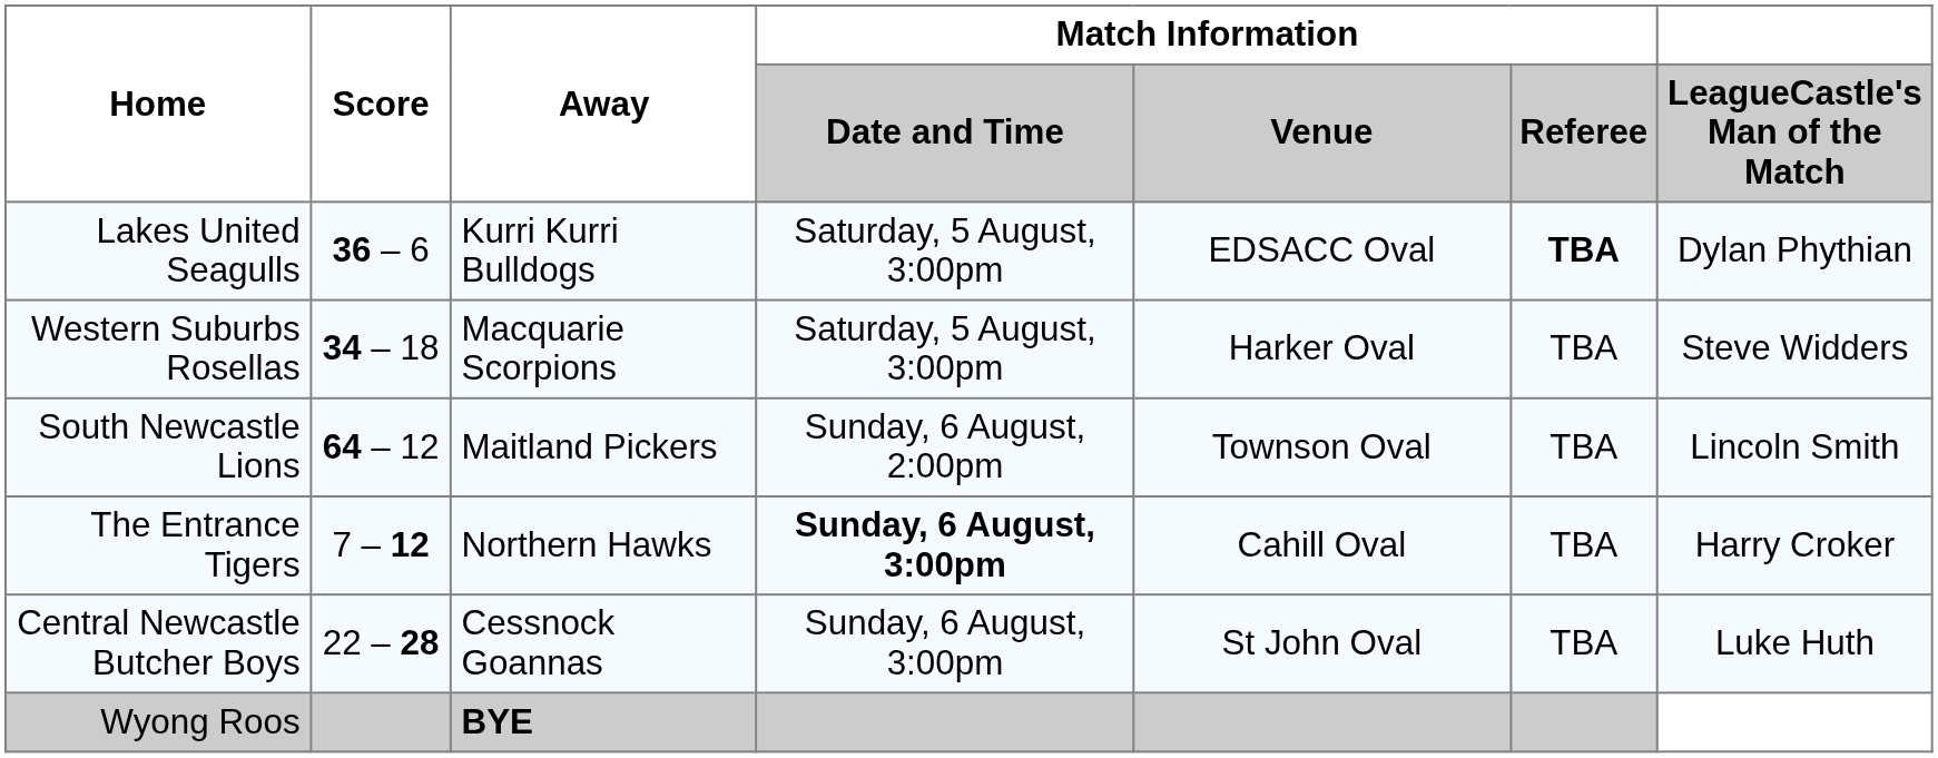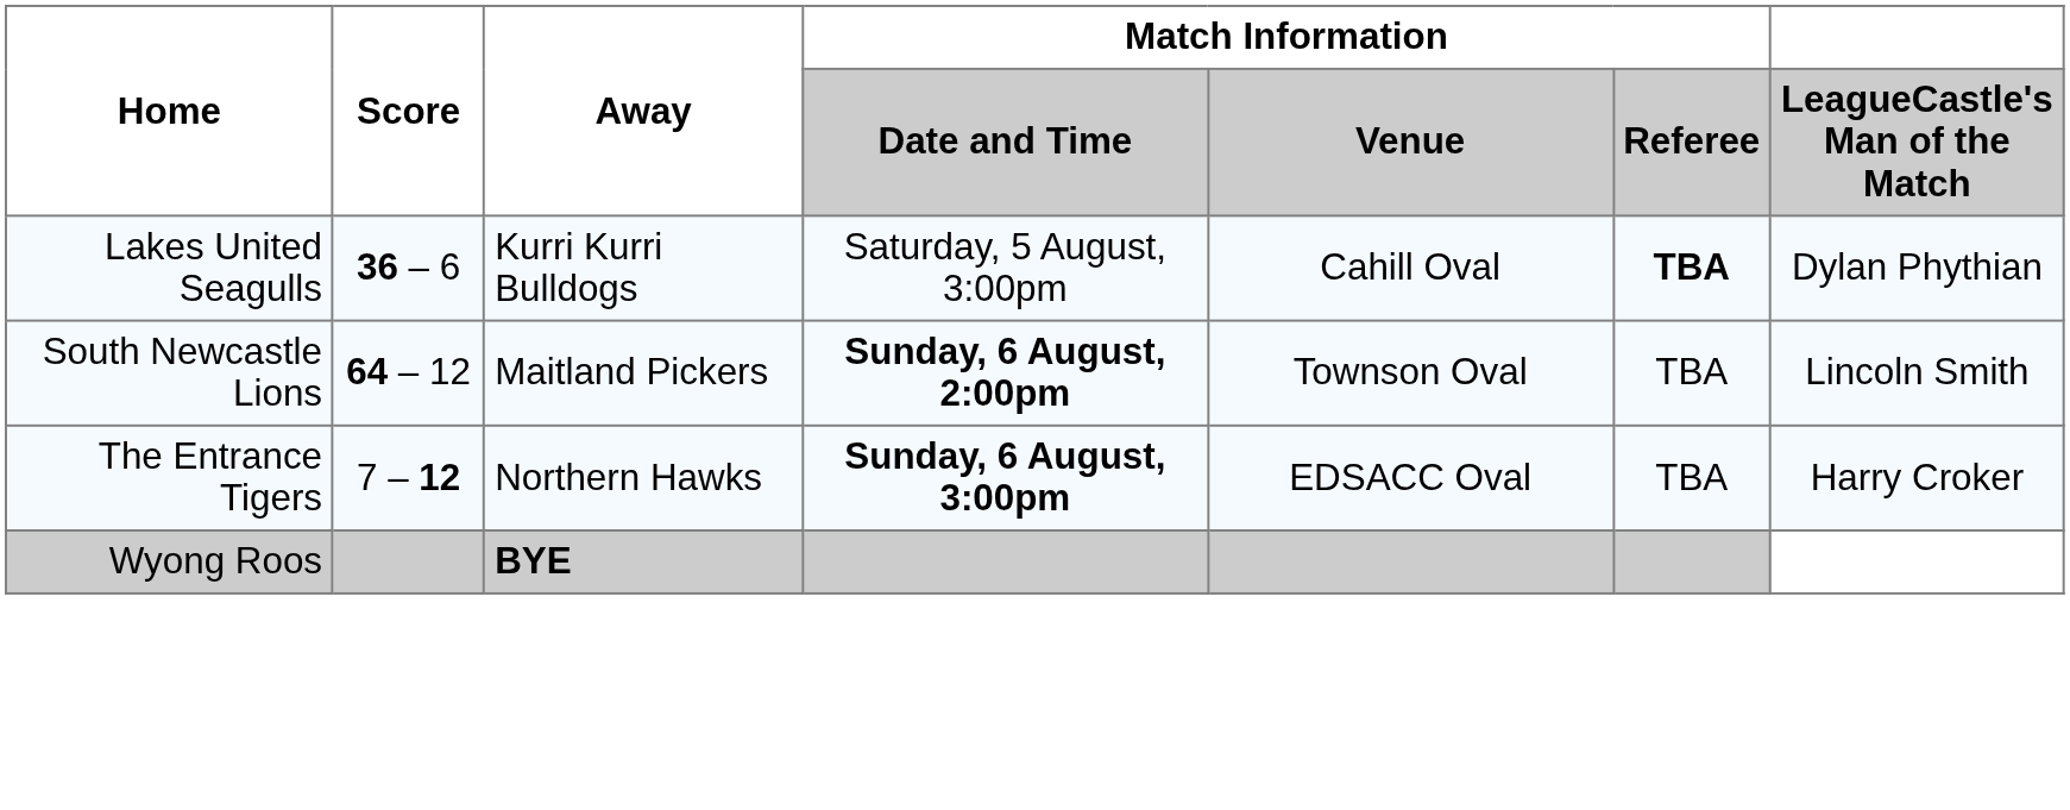Lakes United Seagulls | Match Information / Venue: EDSACC Oval -> Cahill Oval
- row: Western Suburbs Rosellas | 34 – 18 | Macquarie Scorpions | Saturday, 5 August, 3:00pm | Harker Oval | TBA | Steve Widders
South Newcastle Lions | Match Information / Date and Time: normal -> bold
The Entrance Tigers | Match Information / Venue: Cahill Oval -> EDSACC Oval
- row: Central Newcastle Butcher Boys | 22 – 28 | Cessnock Goannas | Sunday, 6 August, 3:00pm | St John Oval | TBA | Luke Huth
